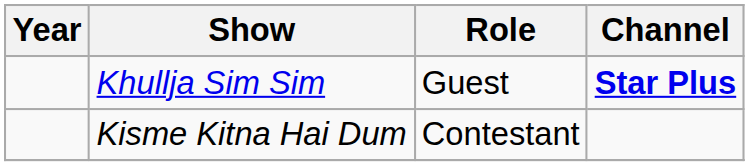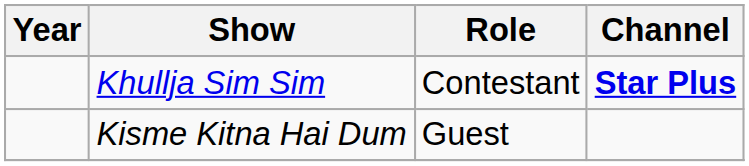Khullja Sim Sim | Role: Guest -> Contestant
Kisme Kitna Hai Dum | Role: Contestant -> Guest
